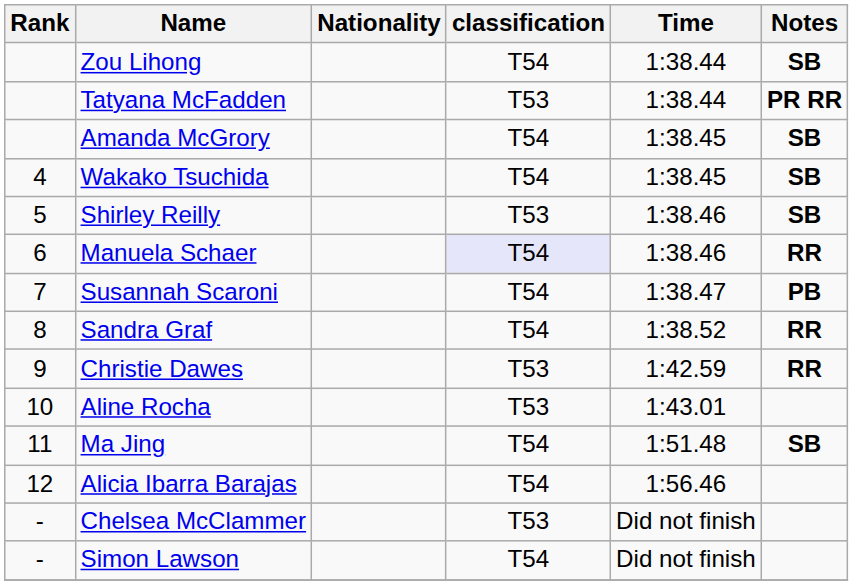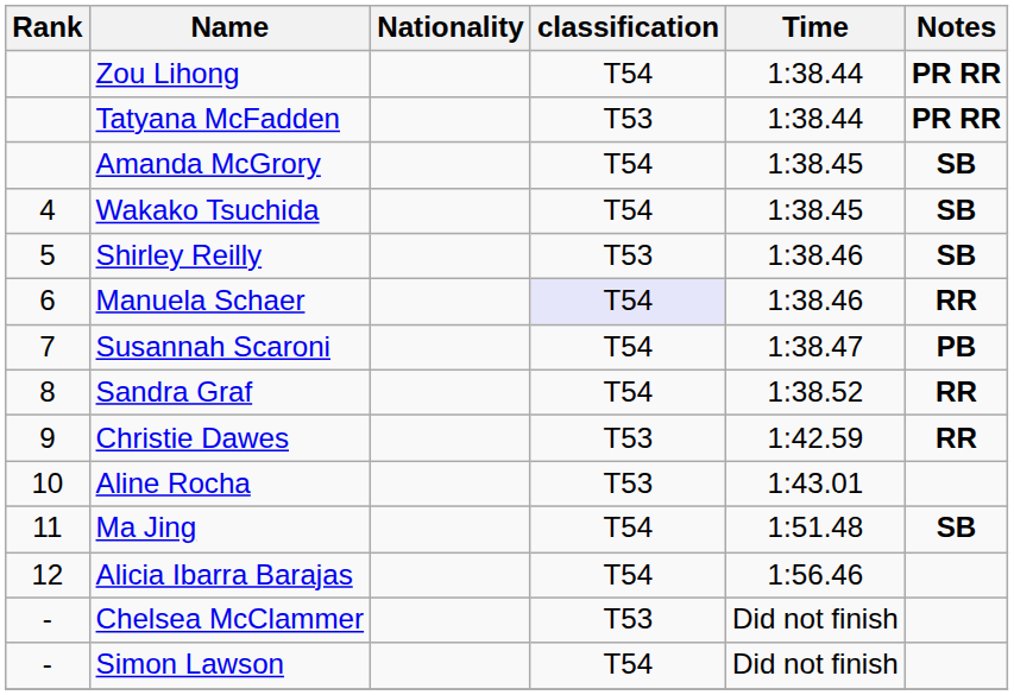Zou Lihong | Notes: SB -> PR RR
